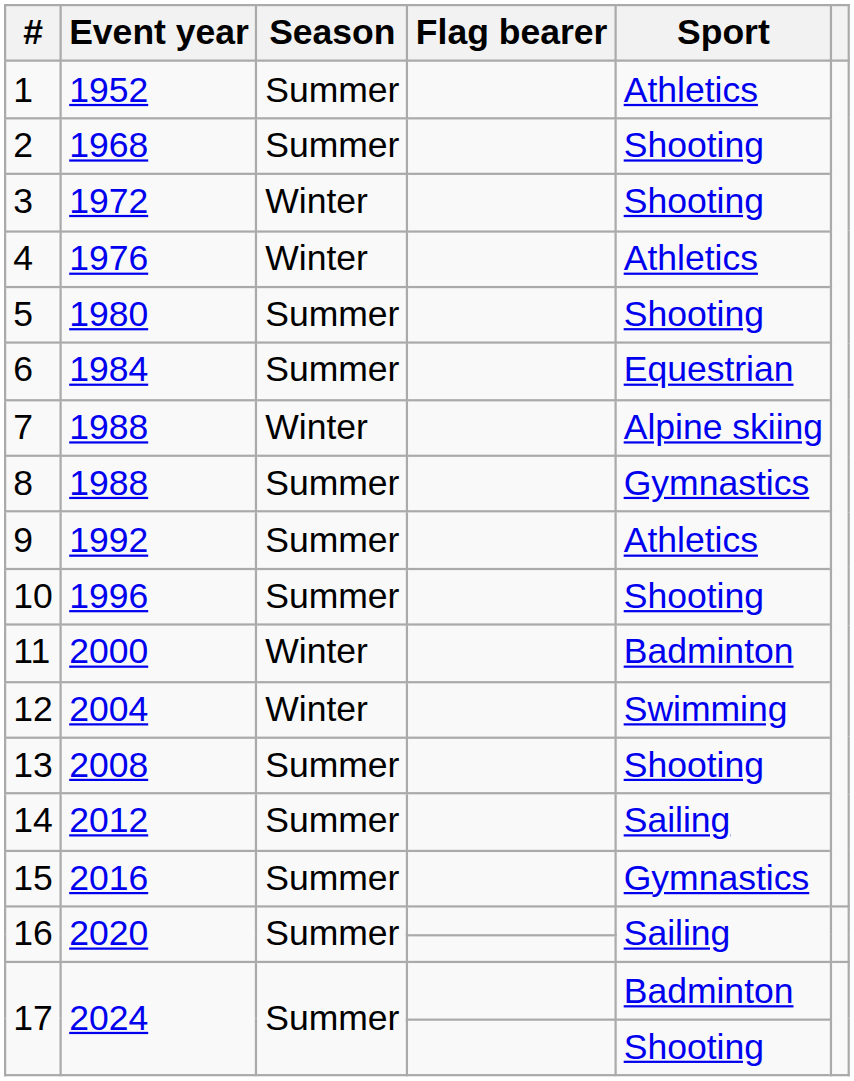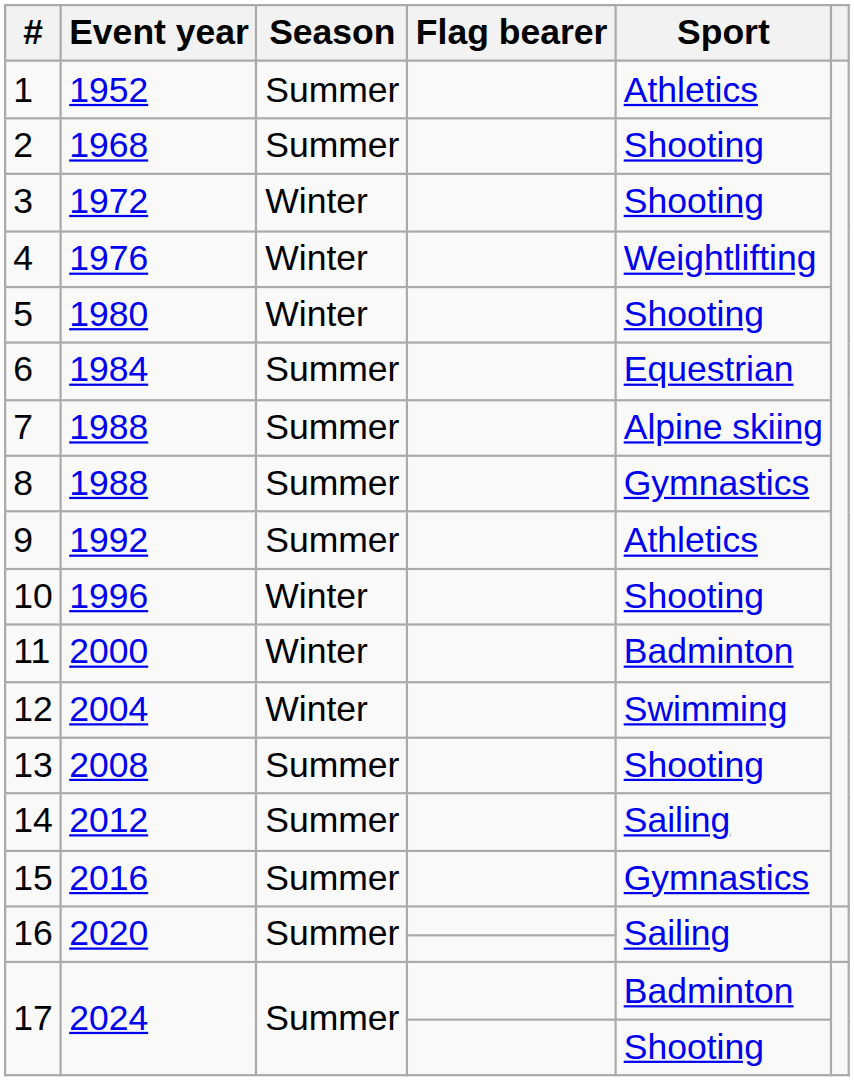4 | Sport: Athletics -> Weightlifting
5 | Season: Summer -> Winter
7 | Season: Winter -> Summer
10 | Season: Summer -> Winter
